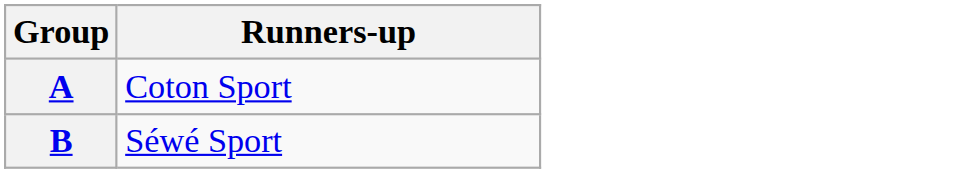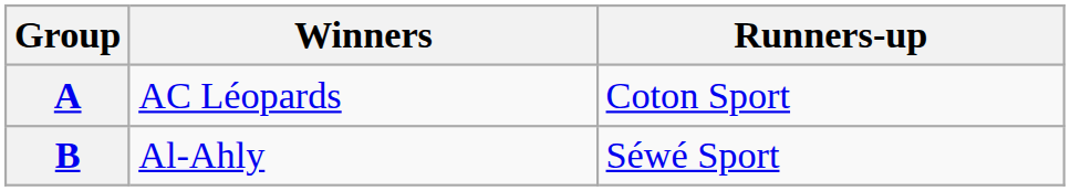+ column: Winners | AC Léopards | Al-Ahly
